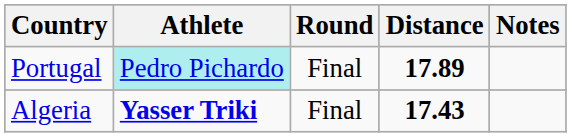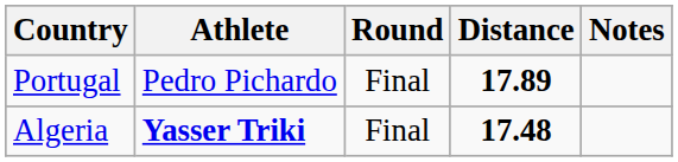Portugal | Athlete: paleturquoise background -> no background
Algeria | Distance: 17.43 -> 17.48
